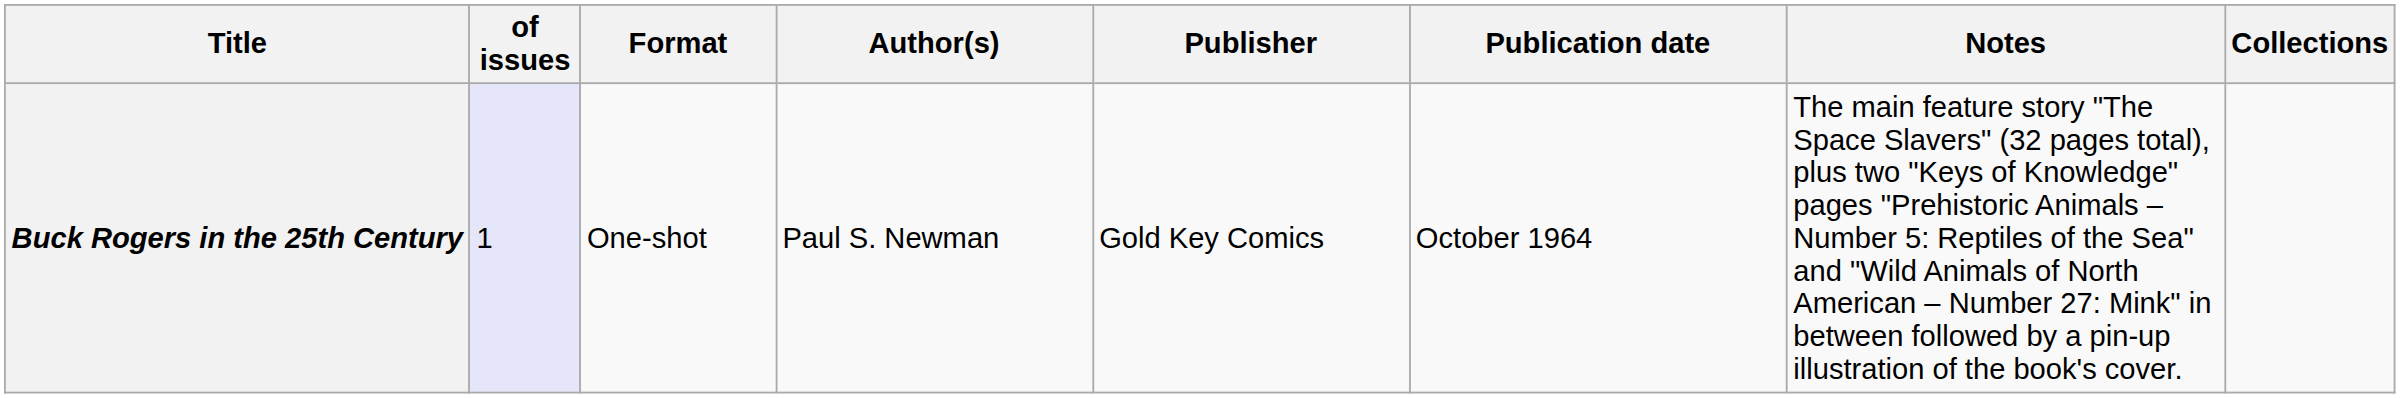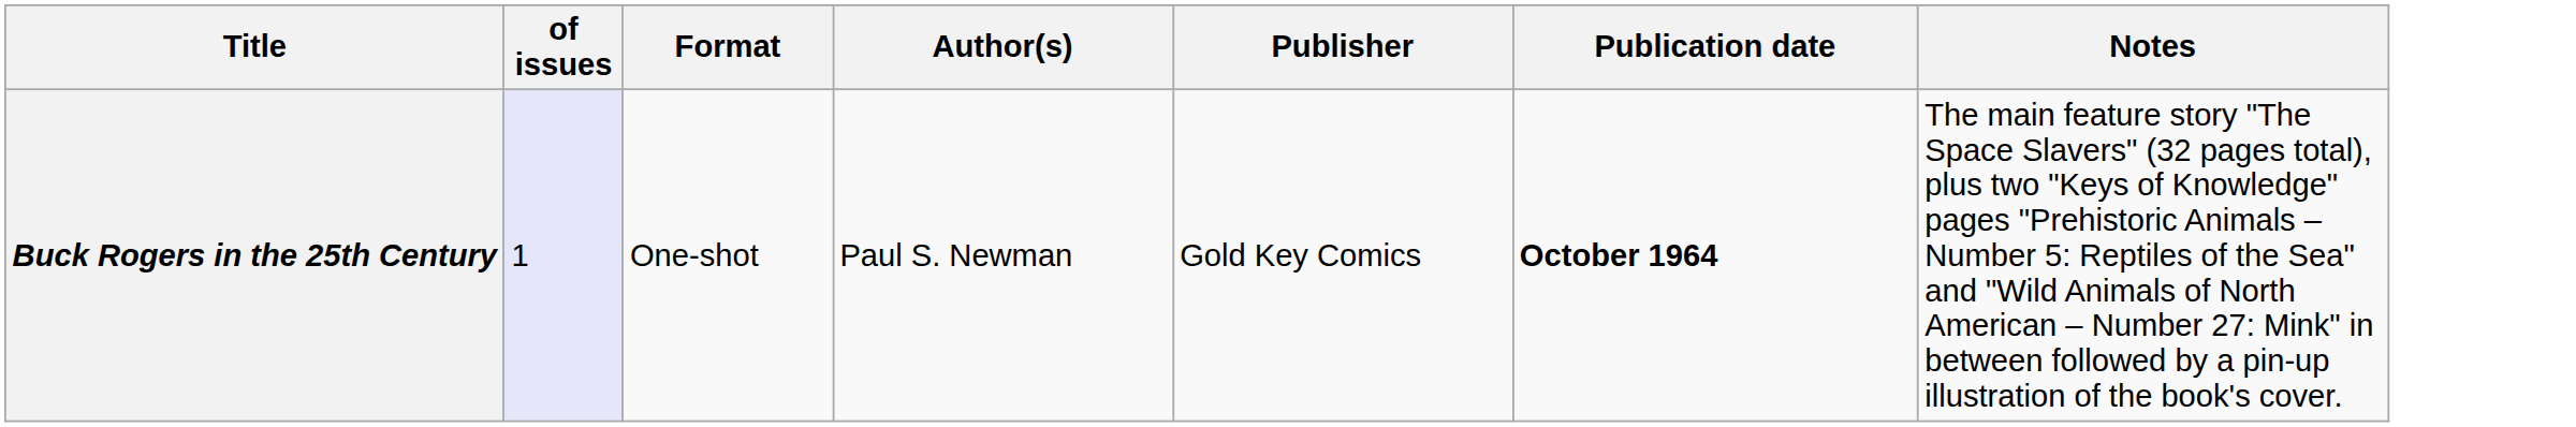- column: Collections
Buck Rogers in the 25th Century | Publication date: normal -> bold
